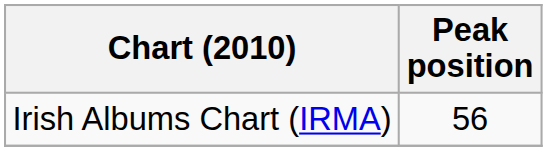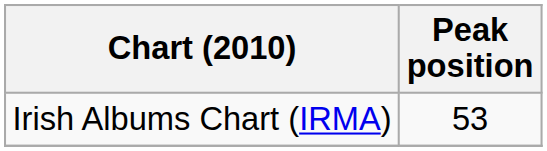Irish Albums Chart (IRMA) | Peak position: 56 -> 53
